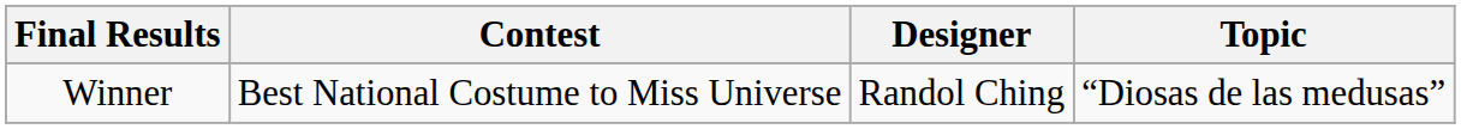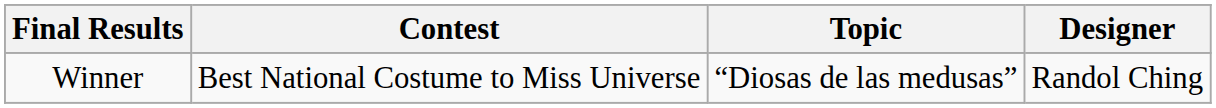columns swapped: Designer <-> Topic
